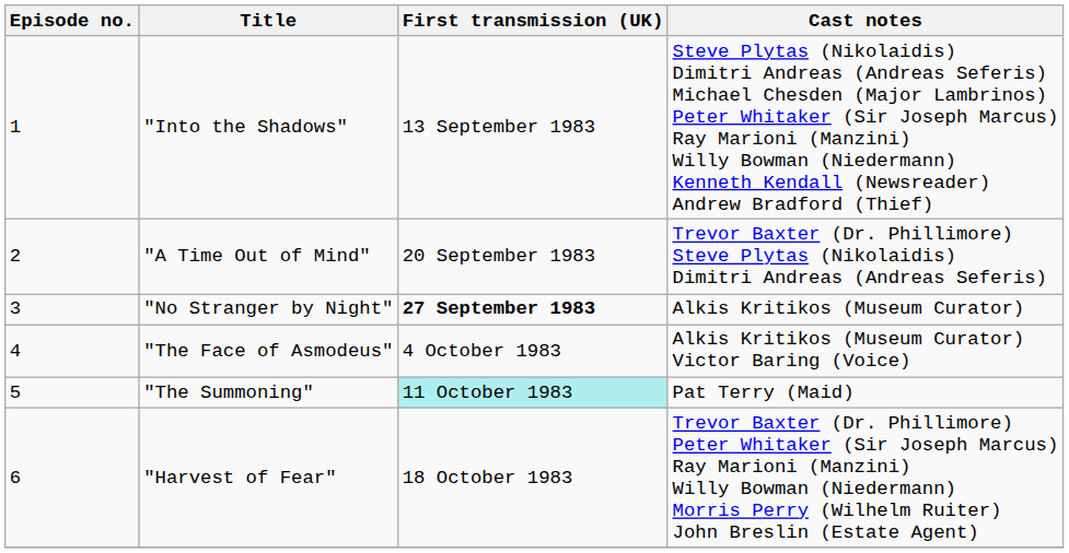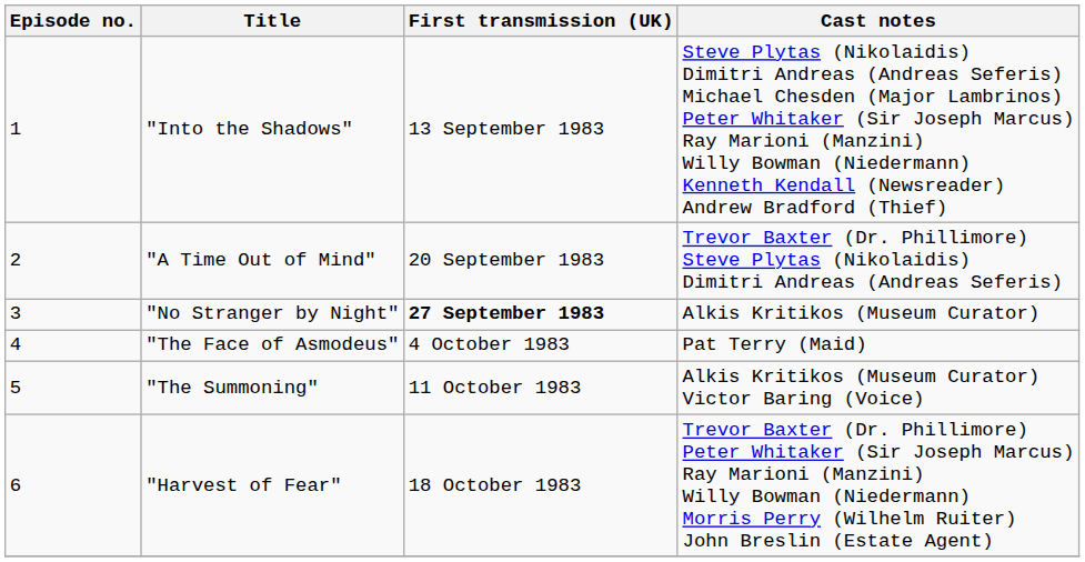"The Face of Asmodeus" | Cast notes: Alkis Kritikos (Museum Curator) Victor Baring (Voice) -> Pat Terry (Maid)
"The Summoning" | First transmission (UK): paleturquoise background -> no background
"The Summoning" | Cast notes: Pat Terry (Maid) -> Alkis Kritikos (Museum Curator) Victor Baring (Voice)
